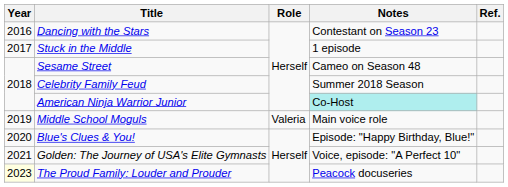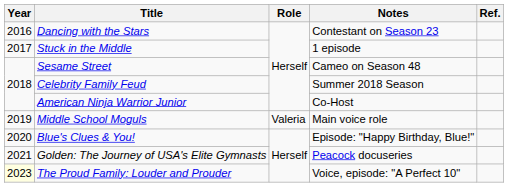American Ninja Warrior Junior | Notes: paleturquoise background -> no background
Golden: The Journey of USA's Elite Gymnasts | Notes: Voice, episode: "A Perfect 10" -> Peacock docuseries
The Proud Family: Louder and Prouder | Notes: Peacock docuseries -> Voice, episode: "A Perfect 10"
